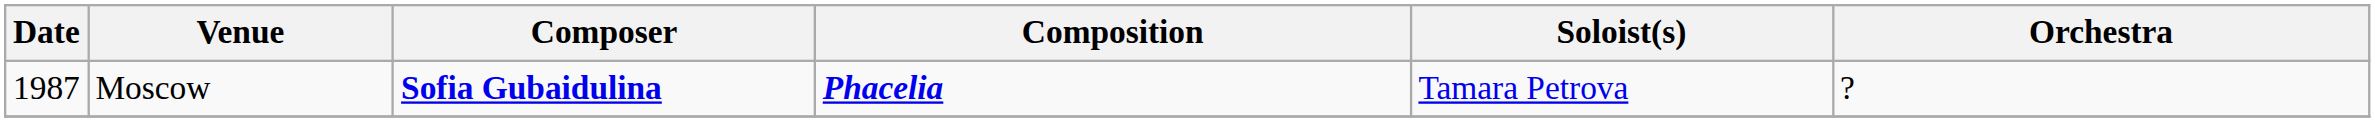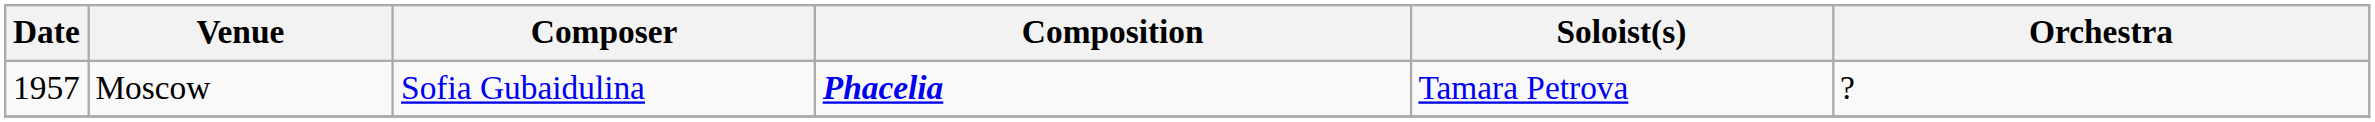Moscow | Date: 1987 -> 1957
Moscow | Composer: bold -> normal
